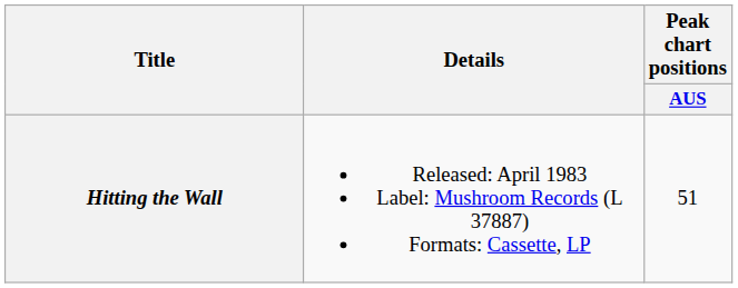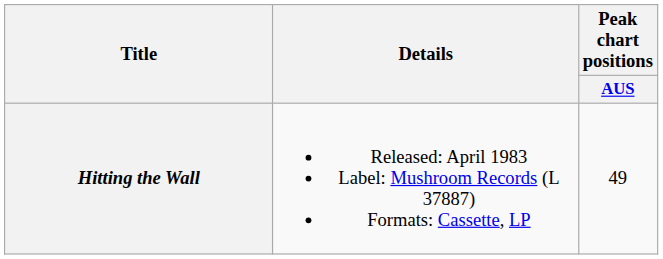Hitting the Wall | Peak chart positions / AUS: 51 -> 49
